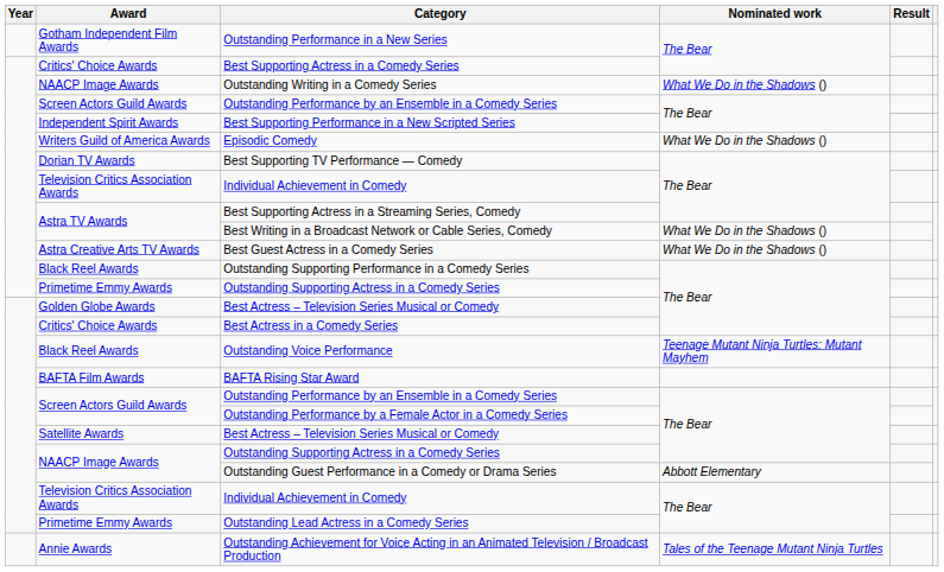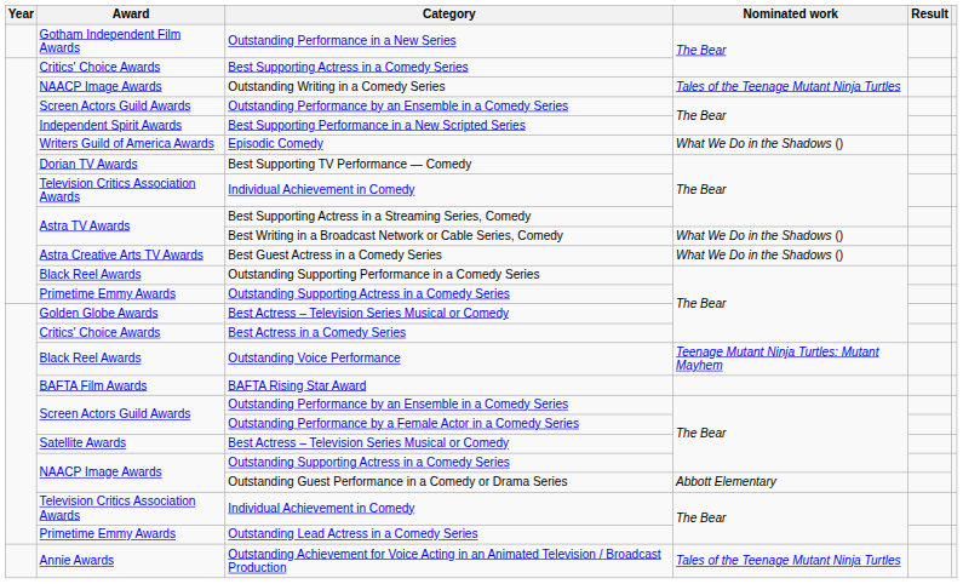Outstanding Writing in a Comedy Series | Nominated work: What We Do in the Shadows () -> Tales of the Teenage Mutant Ninja Turtles
